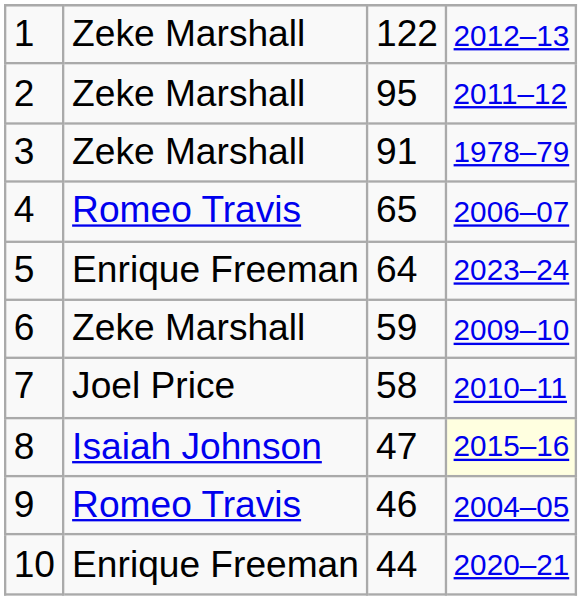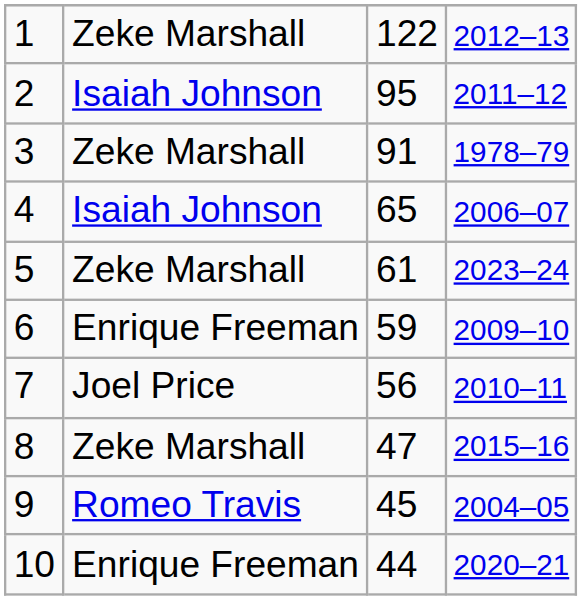2 | column 2: Zeke Marshall -> Isaiah Johnson
4 | column 2: Romeo Travis -> Isaiah Johnson
5 | column 2: Enrique Freeman -> Zeke Marshall
5 | column 3: 64 -> 61
6 | column 2: Zeke Marshall -> Enrique Freeman
7 | column 3: 58 -> 56
8 | column 2: Isaiah Johnson -> Zeke Marshall
8 | column 4: lightyellow background -> no background
9 | column 3: 46 -> 45
